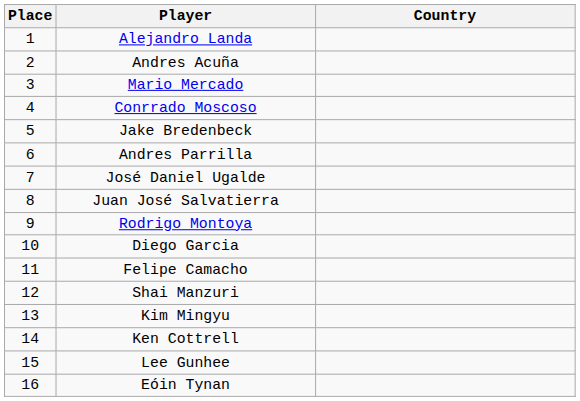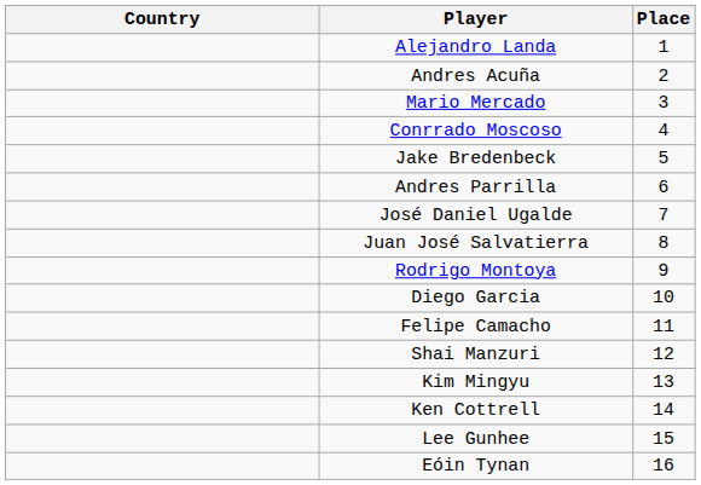columns swapped: Place <-> Country
